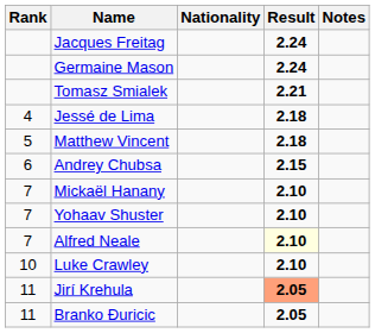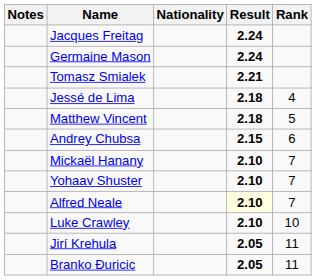columns swapped: Rank <-> Notes
Jirí Krehula | Result: lightsalmon background -> no background
